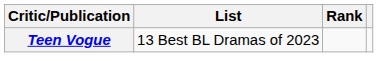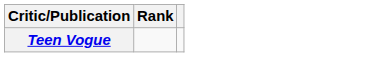- column: List | 13 Best BL Dramas of 2023
